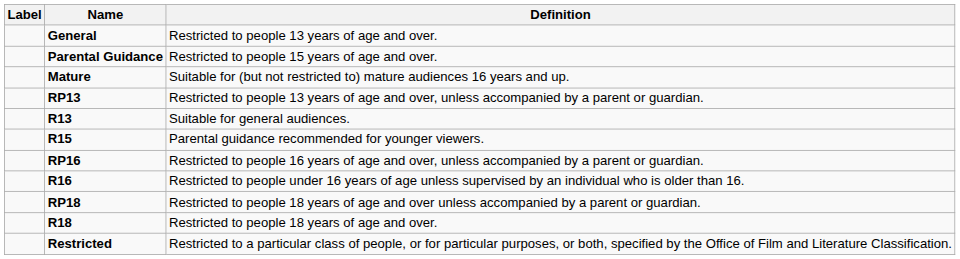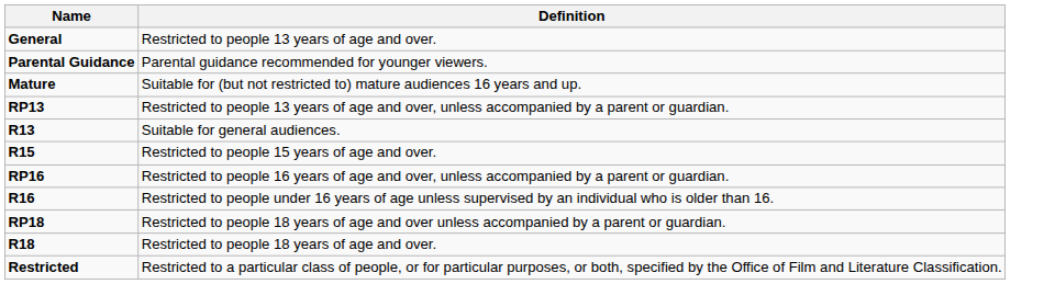- column: Label
Parental Guidance | Definition: Restricted to people 15 years of age and over. -> Parental guidance recommended for younger viewers.
R15 | Definition: Parental guidance recommended for younger viewers. -> Restricted to people 15 years of age and over.
